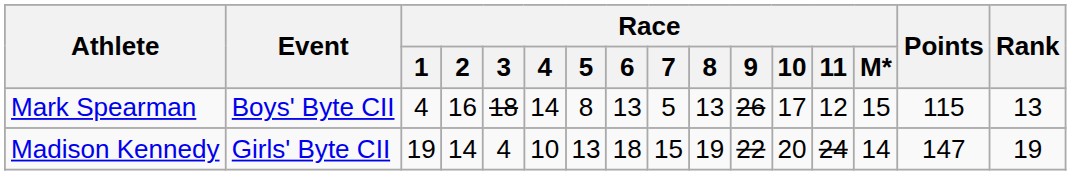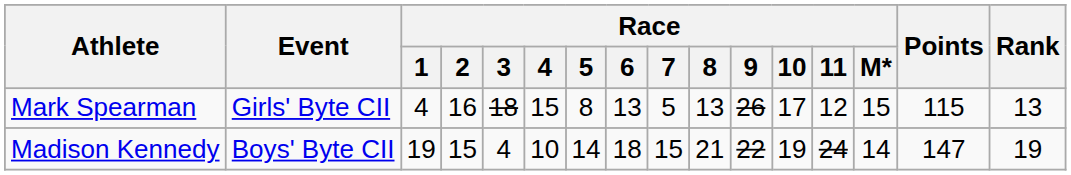Mark Spearman | Event: Boys' Byte CII -> Girls' Byte CII
Mark Spearman | Race / 4: 14 -> 15
Madison Kennedy | Event: Girls' Byte CII -> Boys' Byte CII
Madison Kennedy | Race / 2: 14 -> 15
Madison Kennedy | Race / 5: 13 -> 14
Madison Kennedy | Race / 8: 19 -> 21
Madison Kennedy | Race / 10: 20 -> 19
